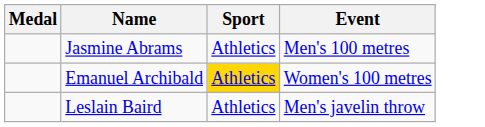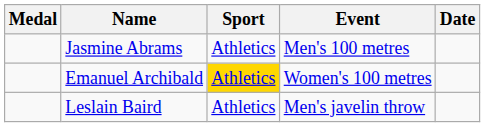+ column: Date
